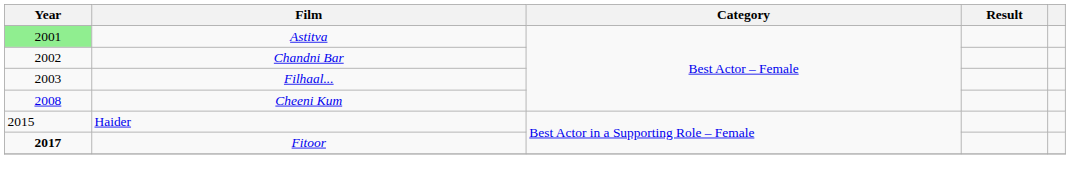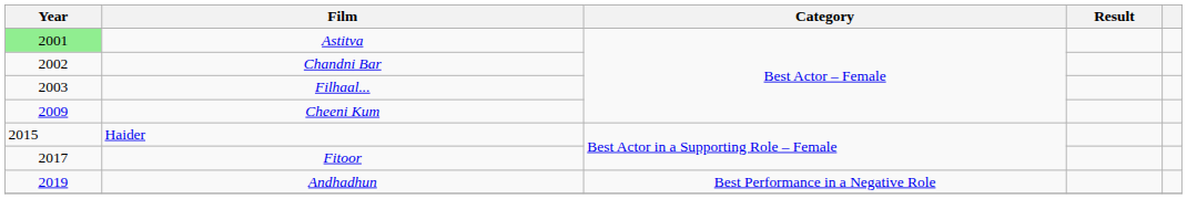Cheeni Kum | Year: 2008 -> 2009
Fitoor | Year: bold -> normal
+ row: 2019 | Andhadhun | Best Performance in a Negative Role
